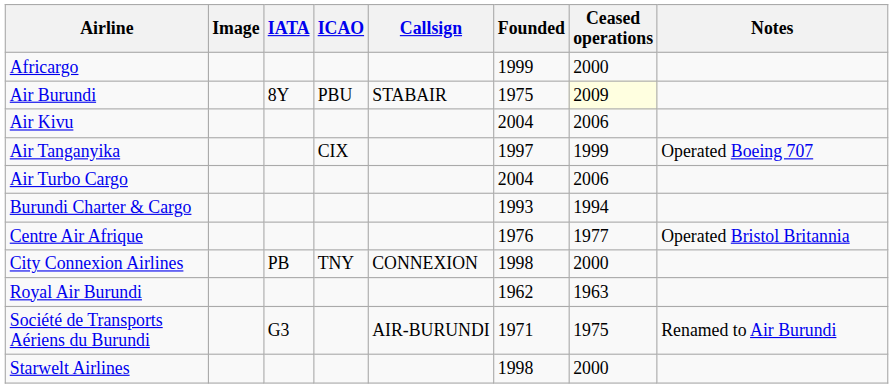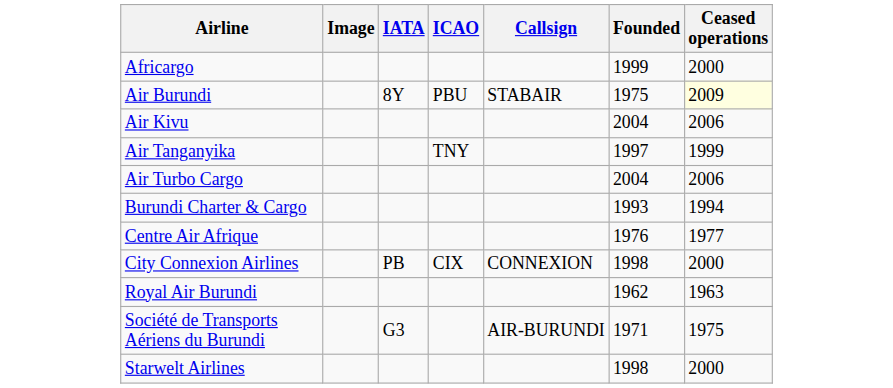- column: Notes | Operated Boeing 707 | Operated Bristol Britannia | Renamed to Air Burundi
Air Tanganyika | ICAO: CIX -> TNY
City Connexion Airlines | ICAO: TNY -> CIX
